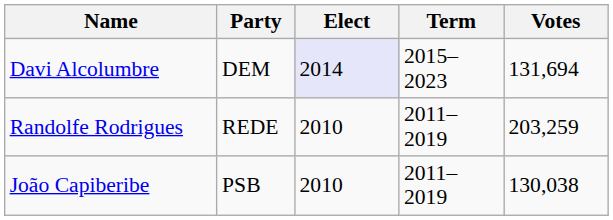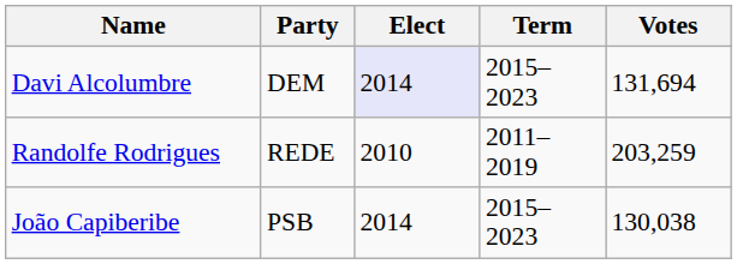João Capiberibe | Elect: 2010 -> 2014
João Capiberibe | Term: 2011–2019 -> 2015–2023
